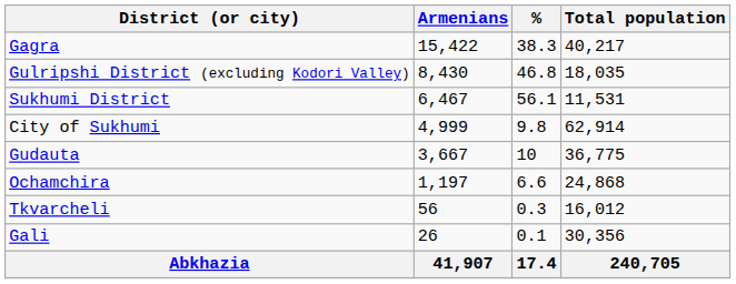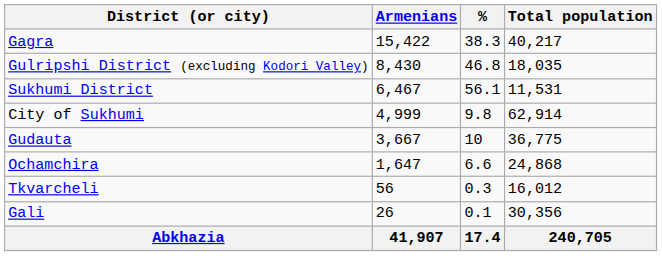Ochamchira | Armenians: 1,197 -> 1,647
